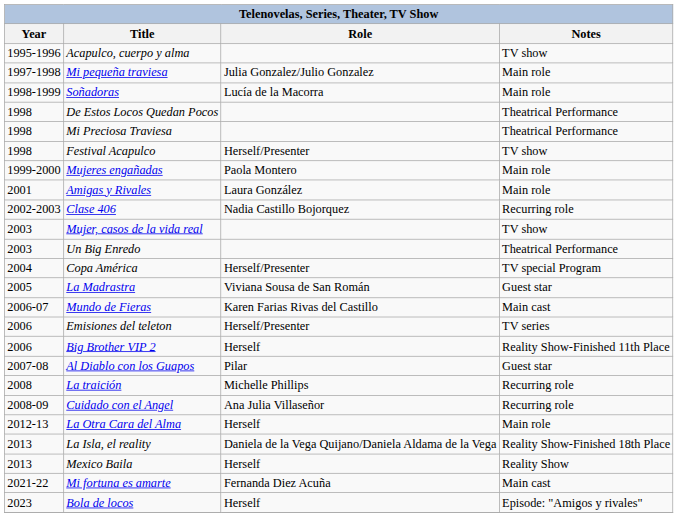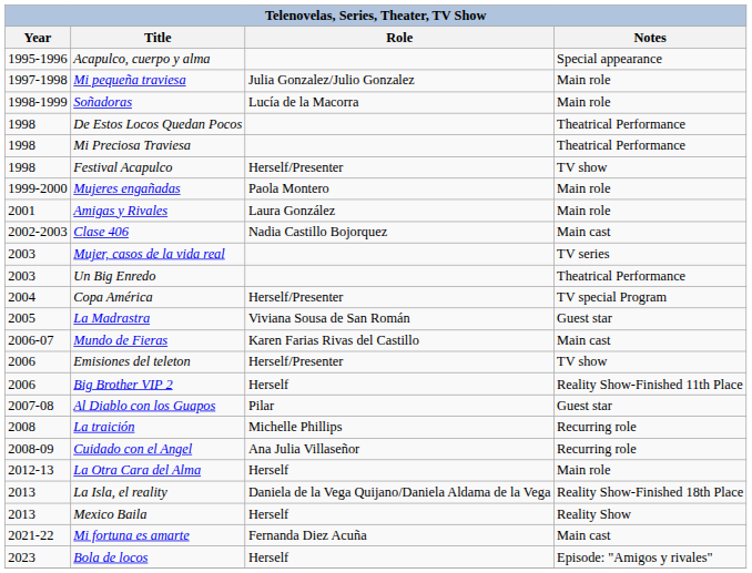Acapulco, cuerpo y alma | Notes: TV show -> Special appearance
Clase 406 | Notes: Recurring role -> Main cast
Mujer, casos de la vida real | Notes: TV show -> TV series
Emisiones del teleton | Notes: TV series -> TV show
